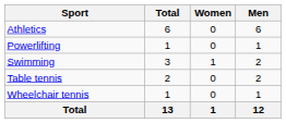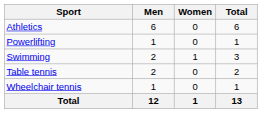columns swapped: Men <-> Total
